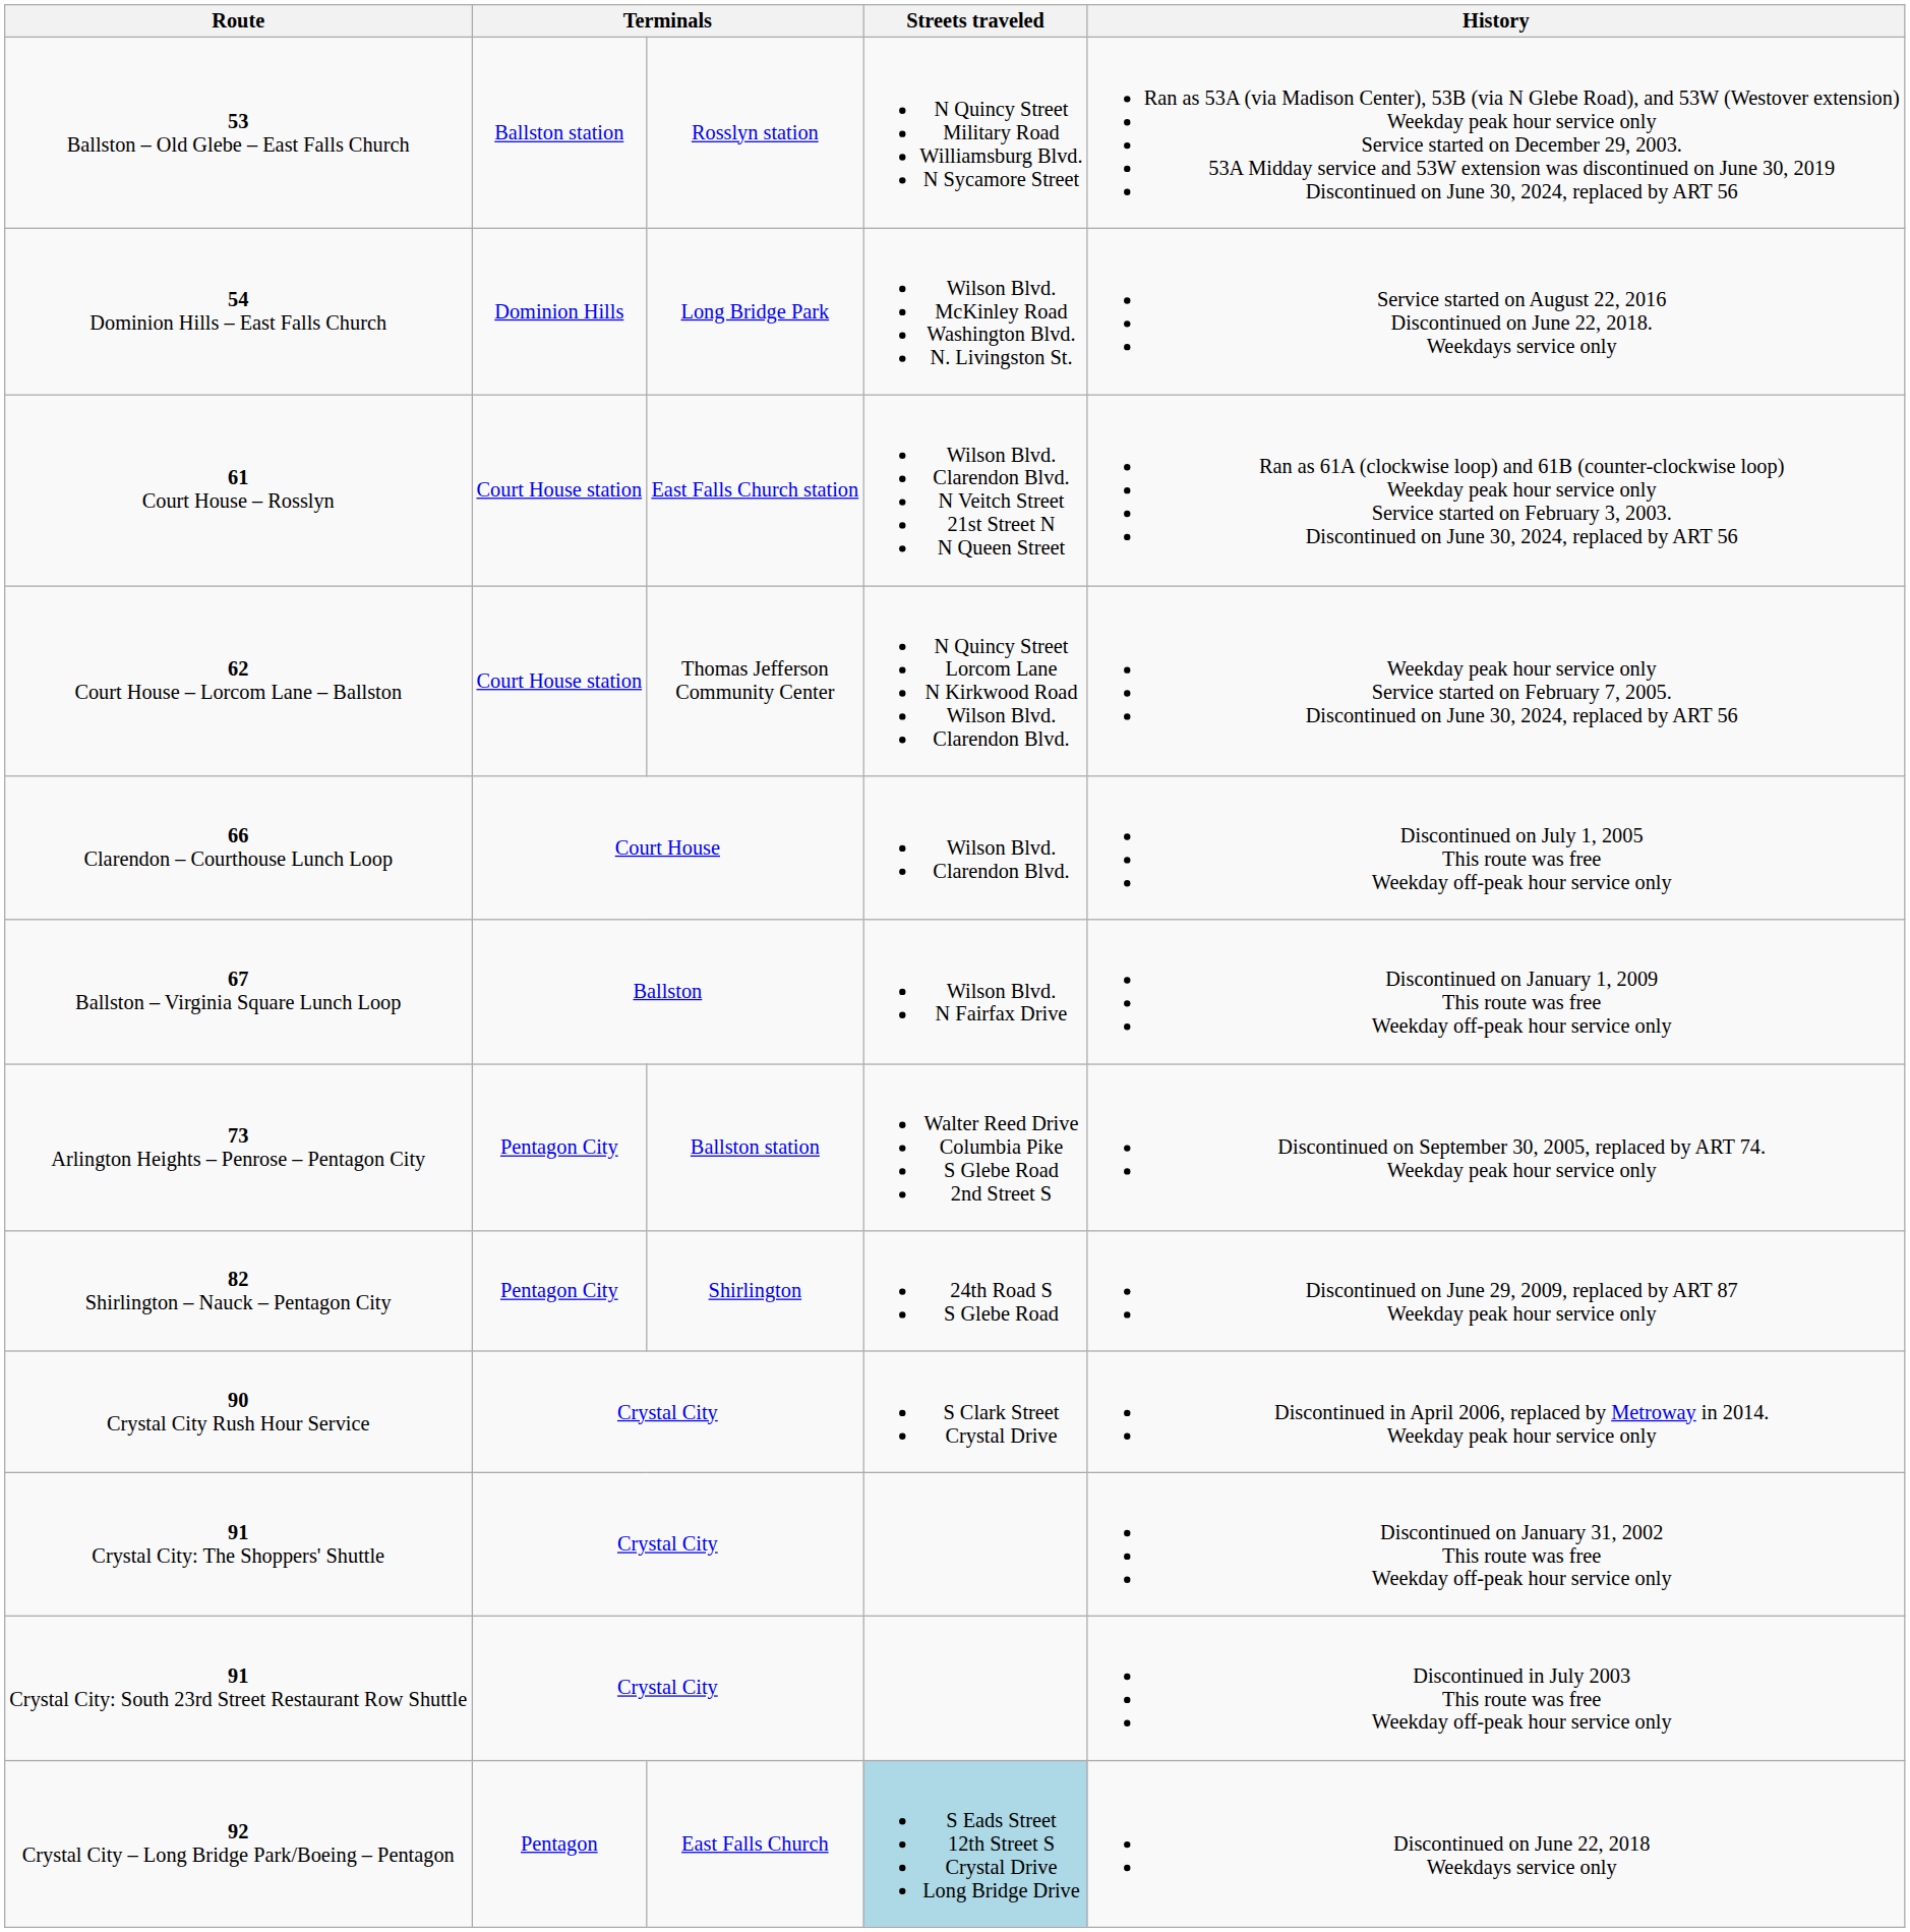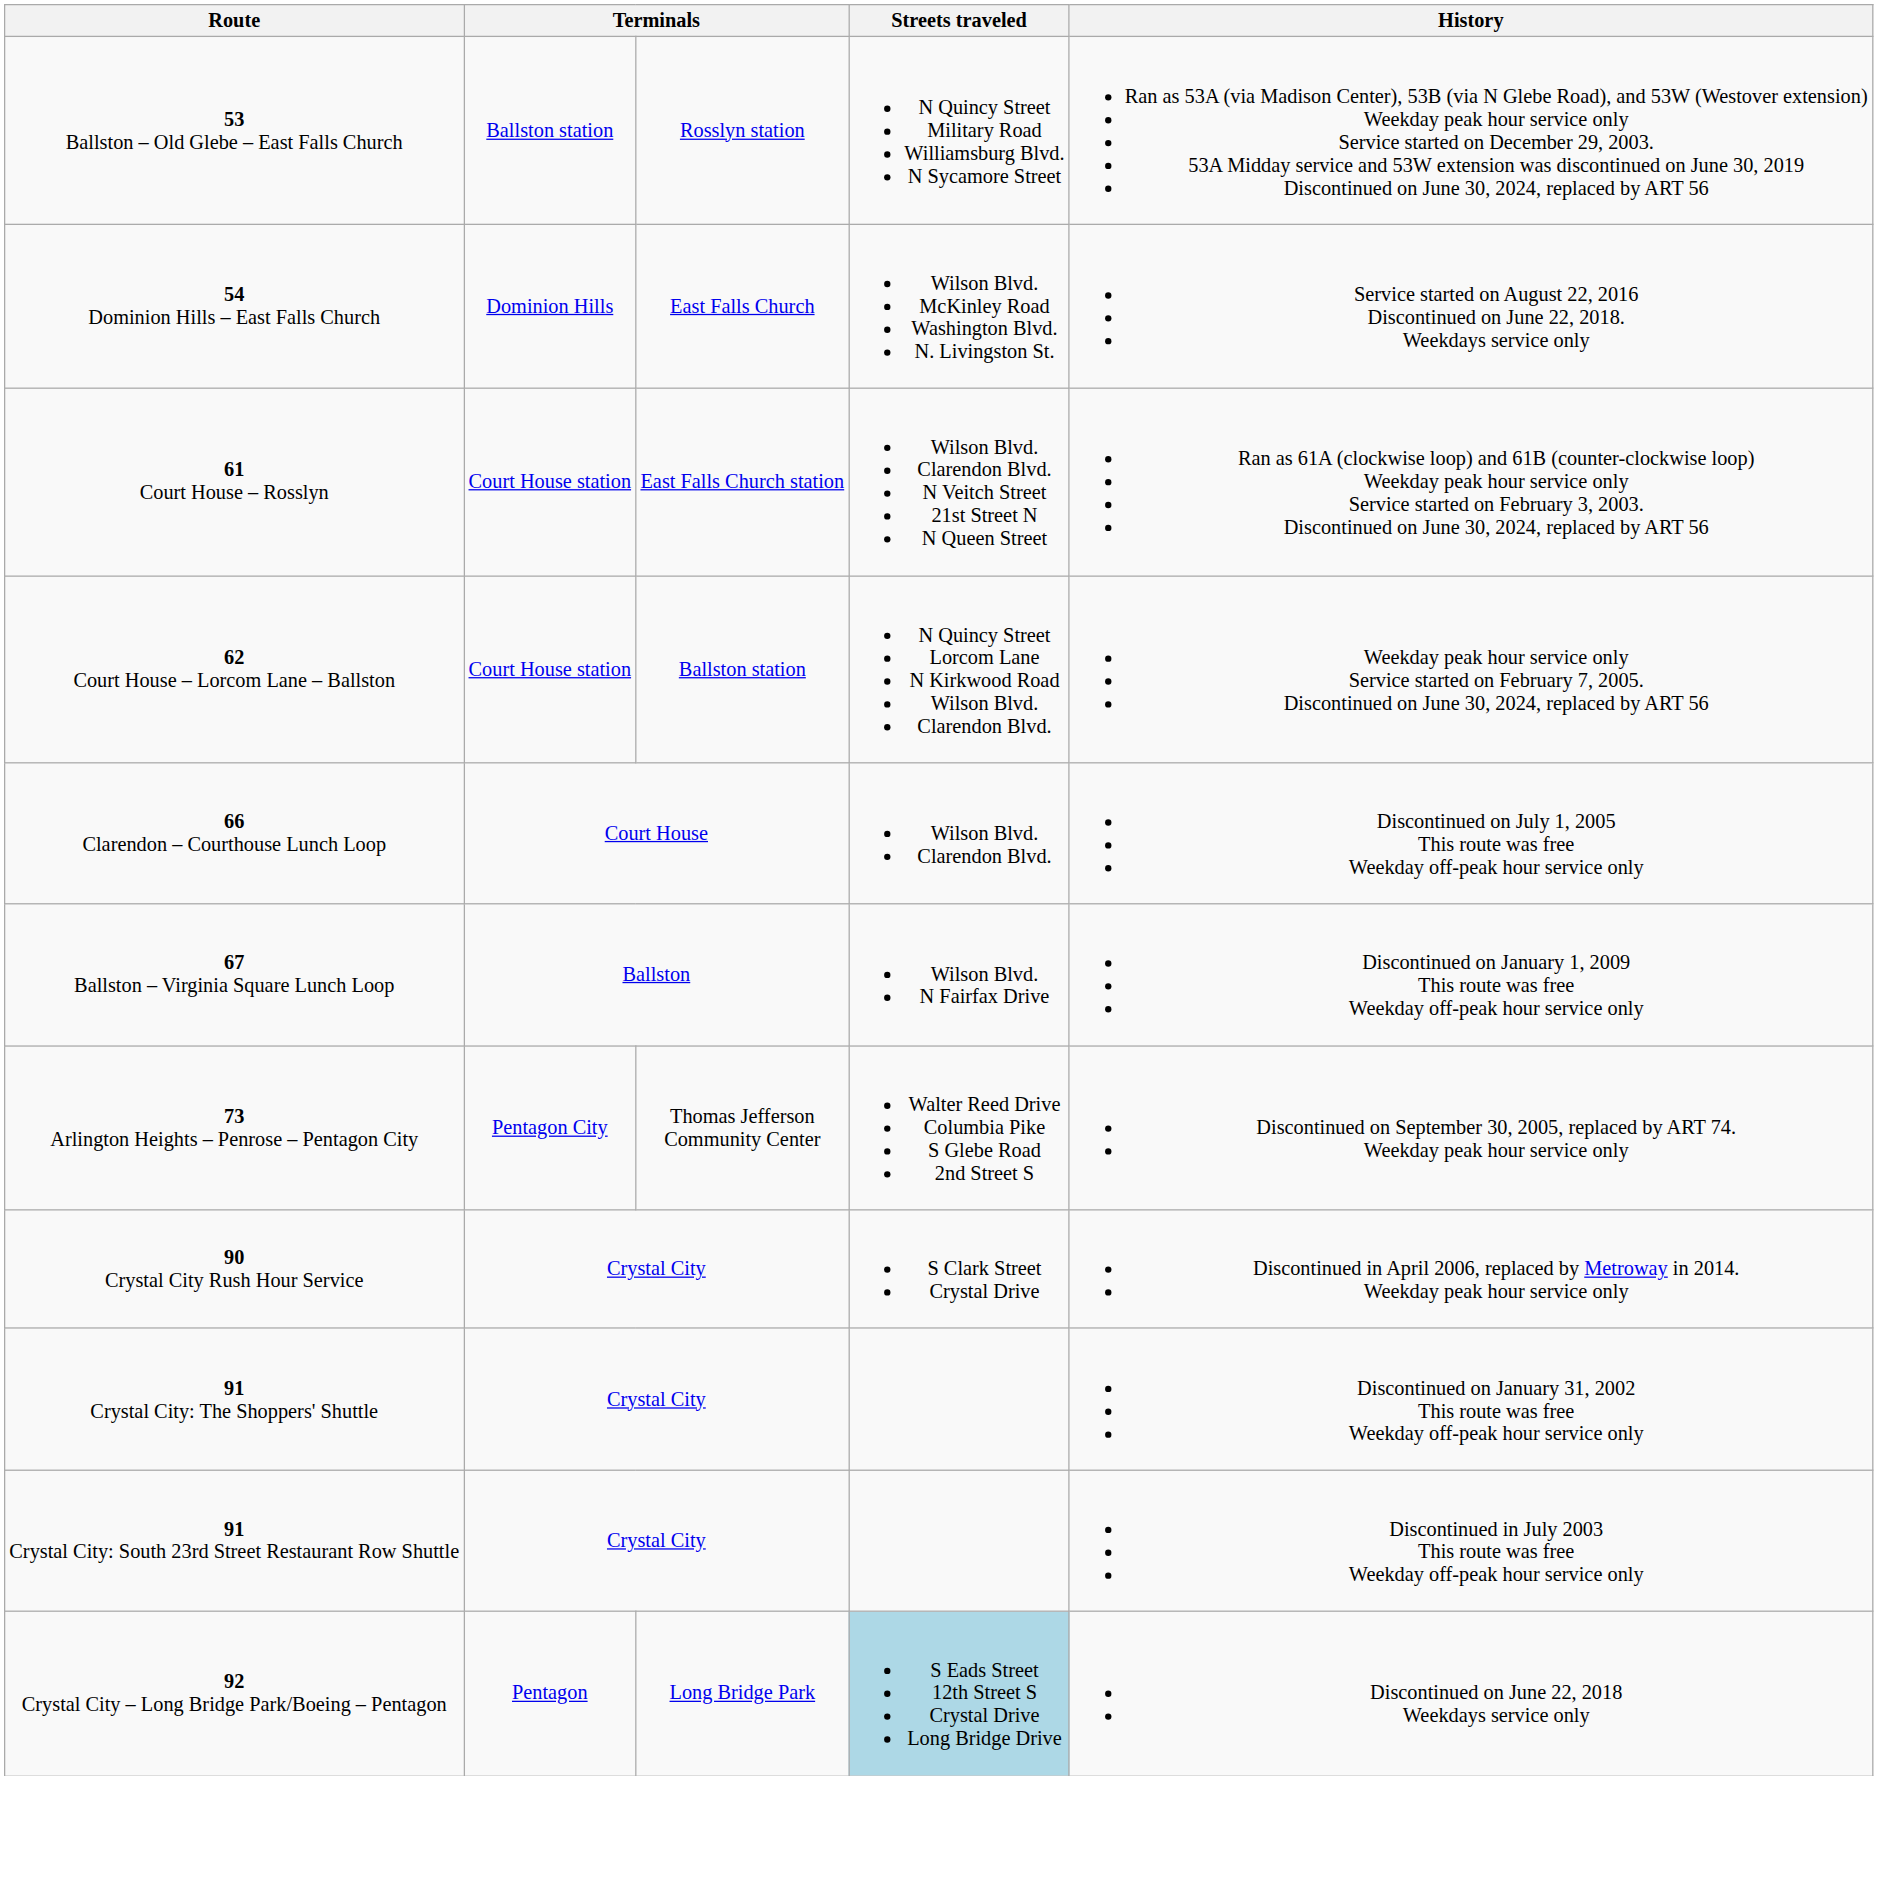54 Dominion Hills – East Falls Church | column 3: Long Bridge Park -> East Falls Church
62 Court House – Lorcom Lane – Ballston | column 3: Thomas Jefferson Community Center -> Ballston station
73 Arlington Heights – Penrose – Pentagon City | column 3: Ballston station -> Thomas Jefferson Community Center
- row: 82 Shirlington – Nauck – Pentagon City | Pentagon City | Shirlington | 24th Road S S Glebe Road | Discontinued on June 29, 2009, replaced by ART 87 Weekday peak hour service only
92 Crystal City – Long Bridge Park/Boeing – Pentagon | column 3: East Falls Church -> Long Bridge Park
